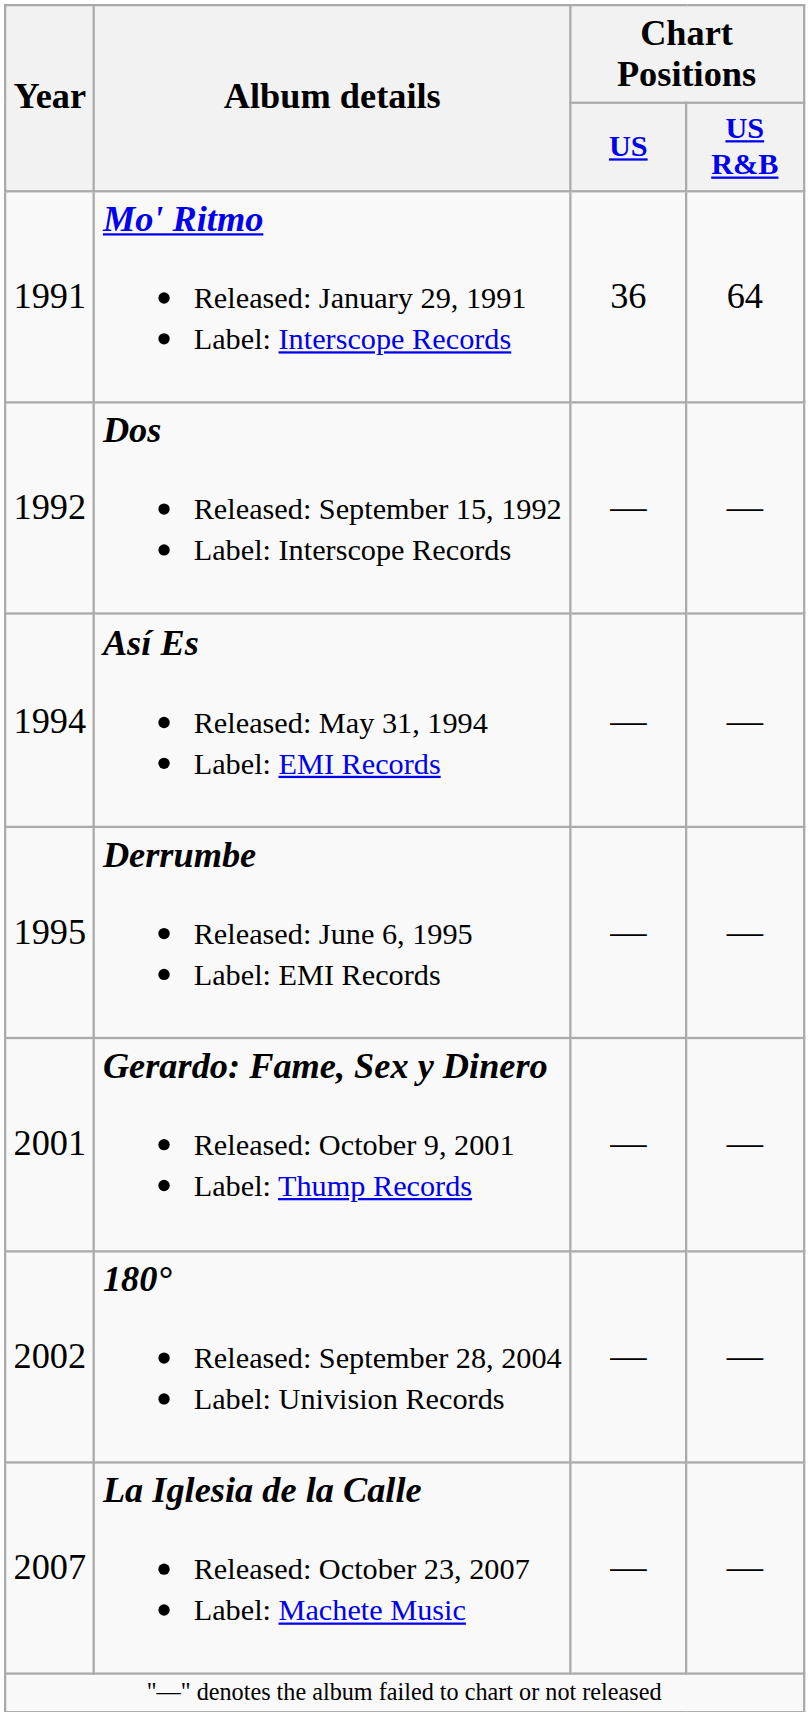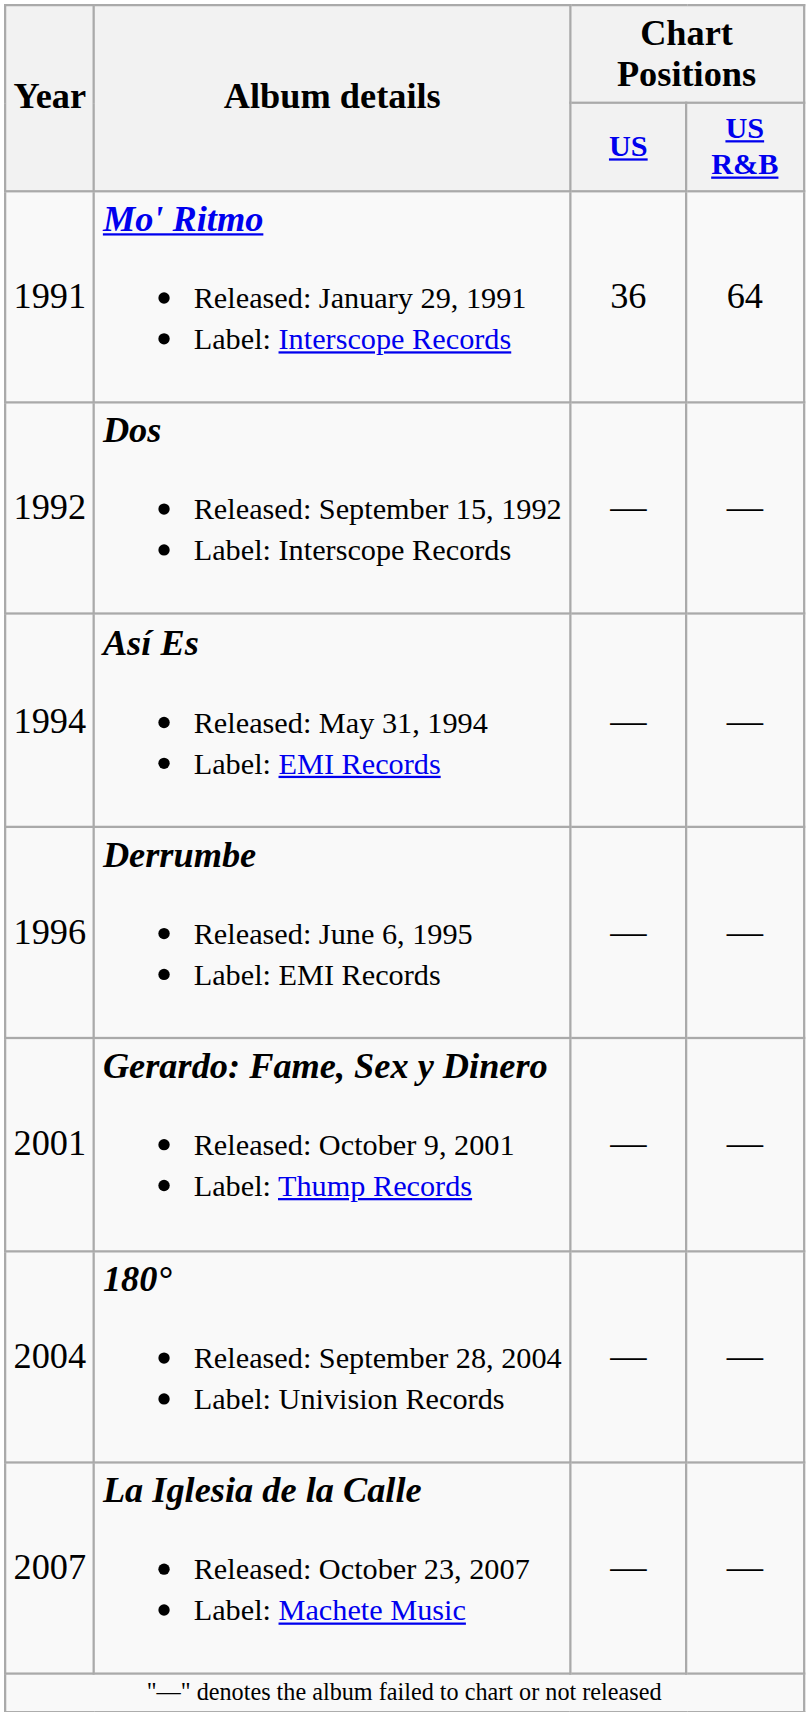Derrumbe Released: June 6, 1995 Label: EMI Records | Year: 1995 -> 1996
180° Released: September 28, 2004 Label: Univision Records | Year: 2002 -> 2004
